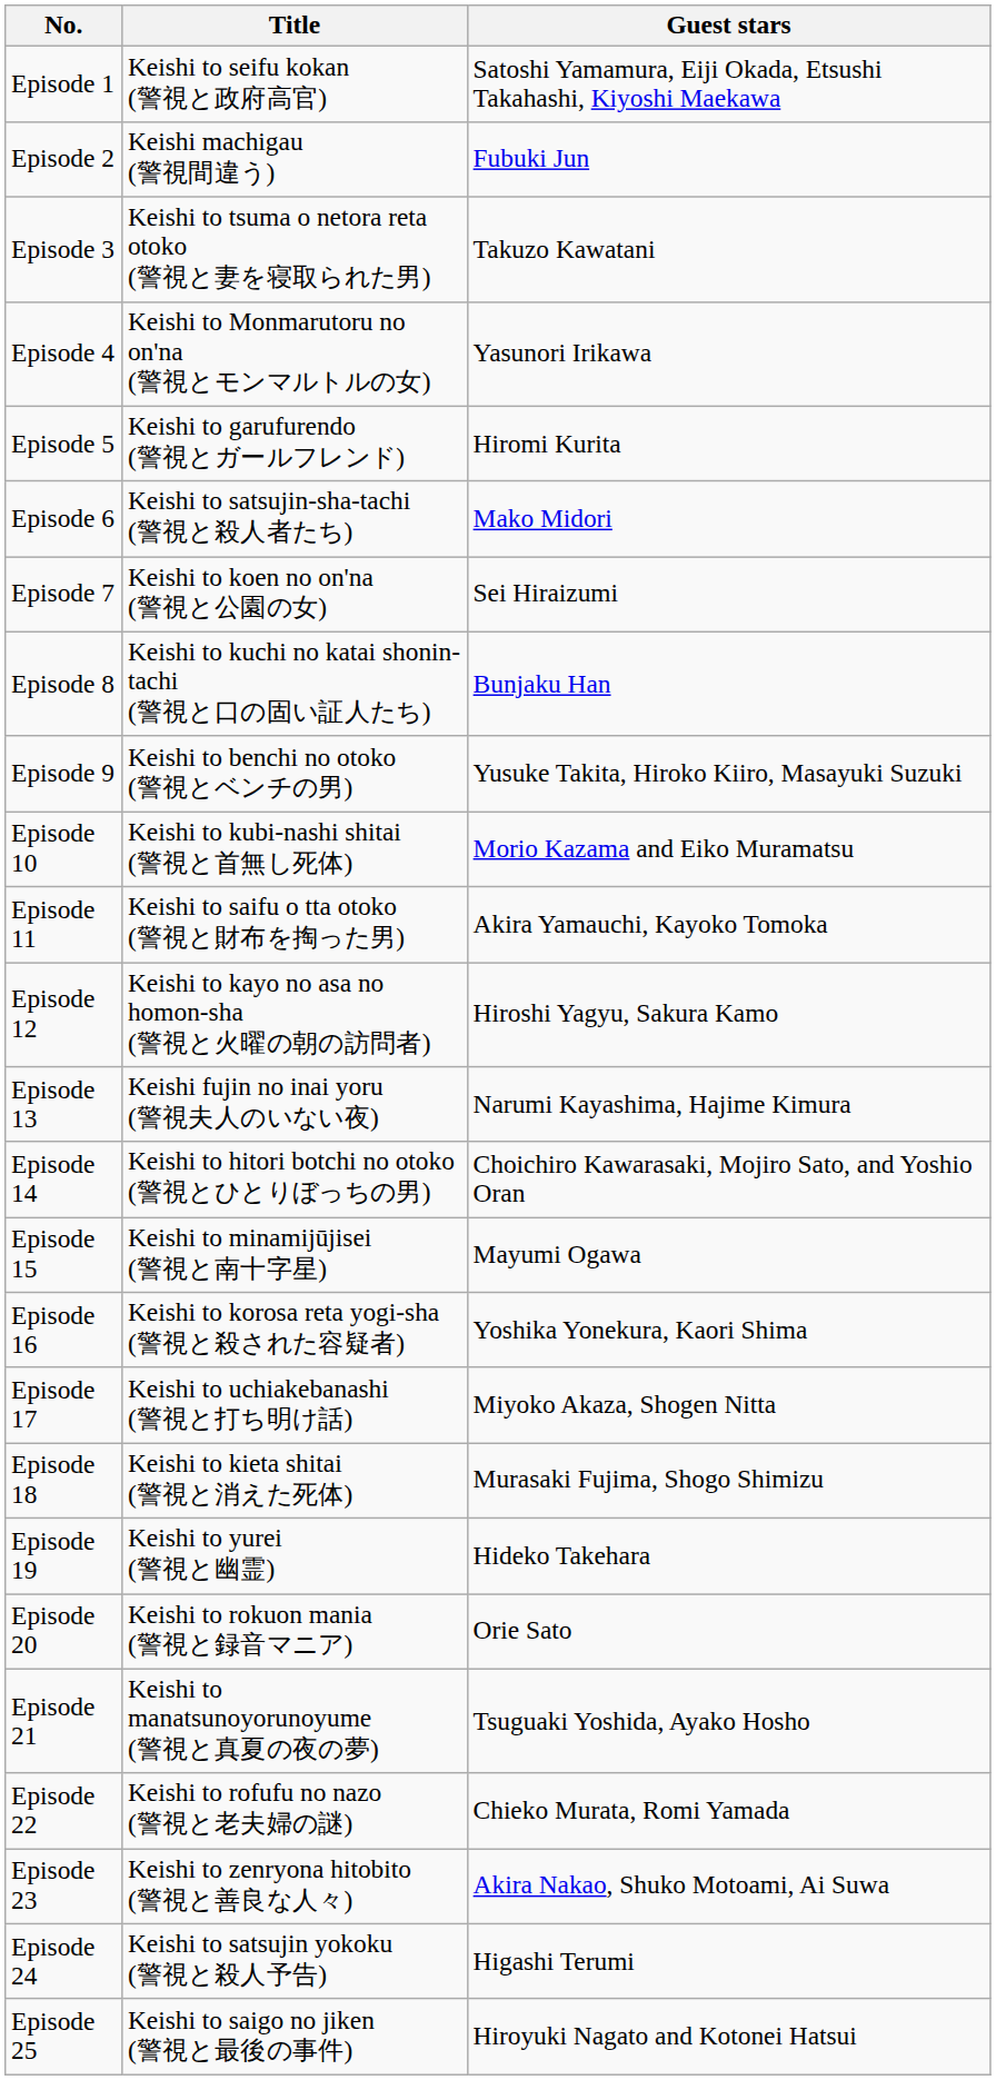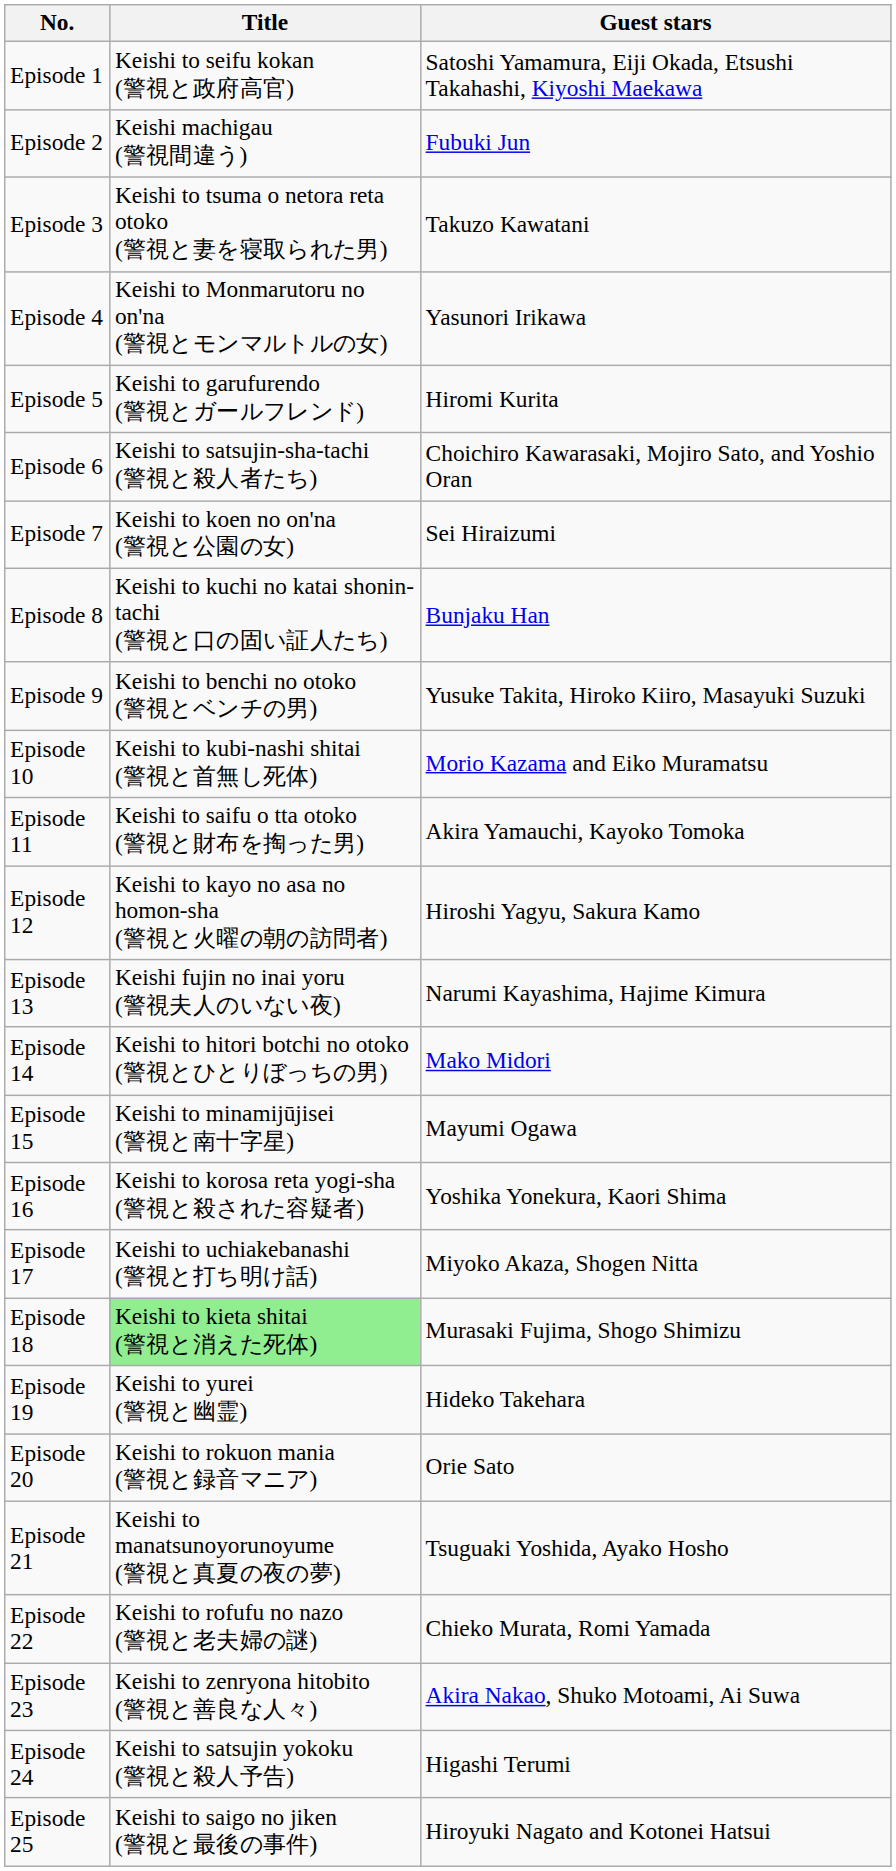Episode 6 | Guest stars: Mako Midori -> Choichiro Kawarasaki, Mojiro Sato, and Yoshio Oran
Episode 14 | Guest stars: Choichiro Kawarasaki, Mojiro Sato, and Yoshio Oran -> Mako Midori
Episode 18 | Title: no background -> lightgreen background
